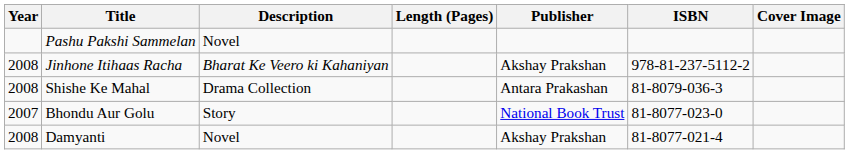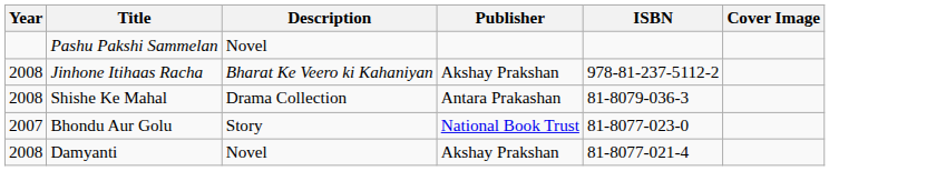- column: Length (Pages)
